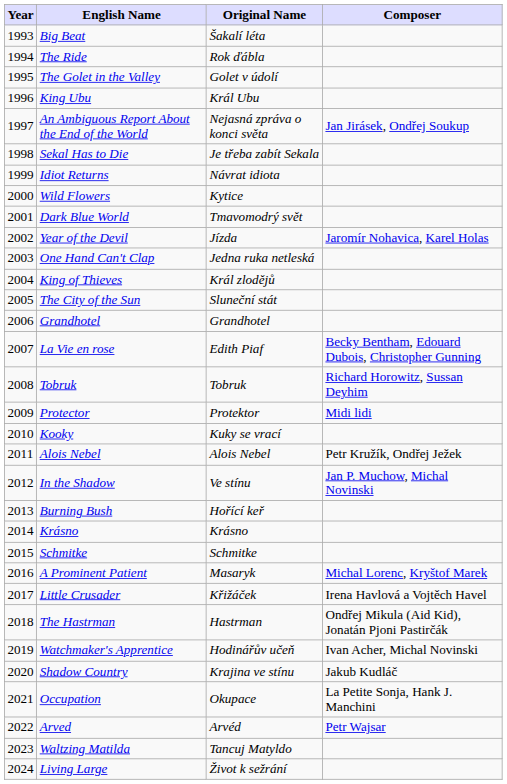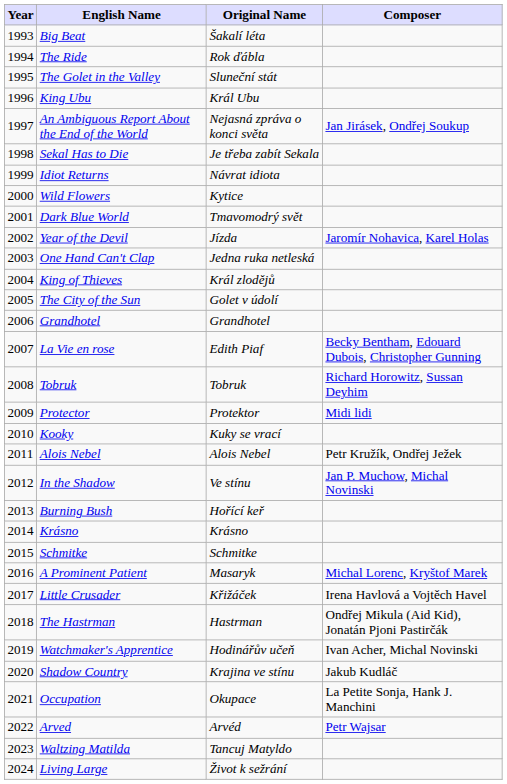The Golet in the Valley | Original Name: Golet v údolí -> Sluneční stát
The City of the Sun | Original Name: Sluneční stát -> Golet v údolí
